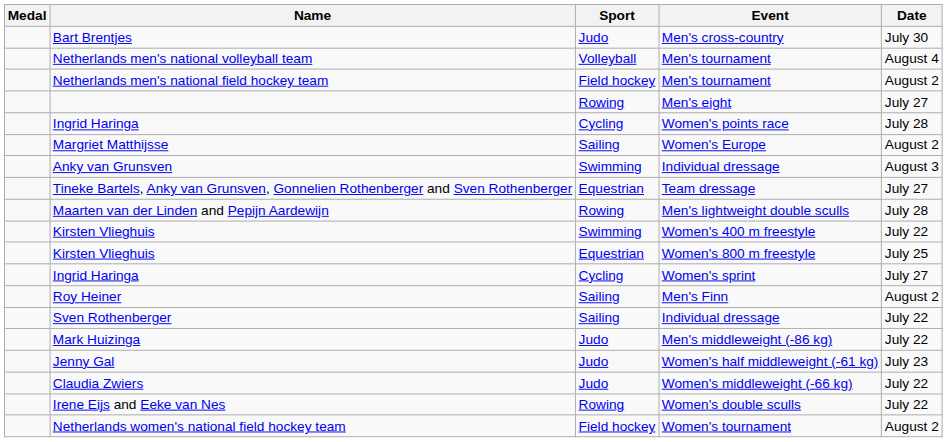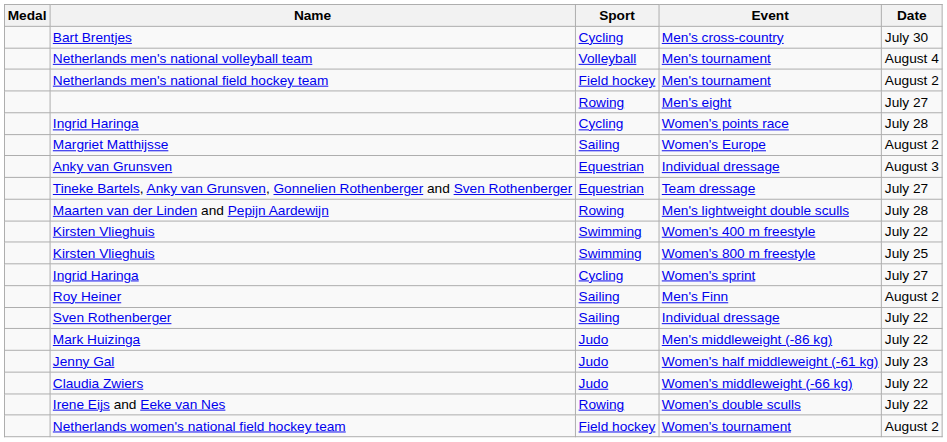Bart Brentjes | Sport: Judo -> Cycling
Anky van Grunsven | Sport: Swimming -> Equestrian
Kirsten Vlieghuis / Women's 800 m freestyle | Sport: Equestrian -> Swimming
